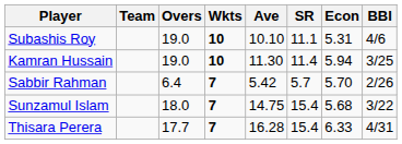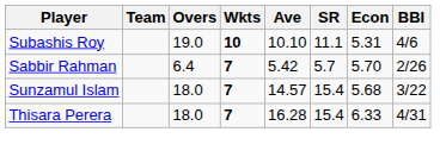- row: Kamran Hussain | 19.0 | 10 | 11.30 | 11.4 | 5.94 | 3/25
Sunzamul Islam | Ave: 14.75 -> 14.57
Thisara Perera | Overs: 17.7 -> 18.0
